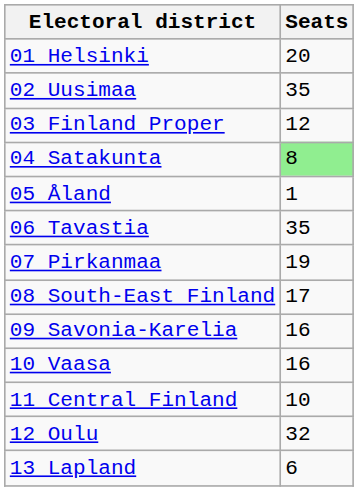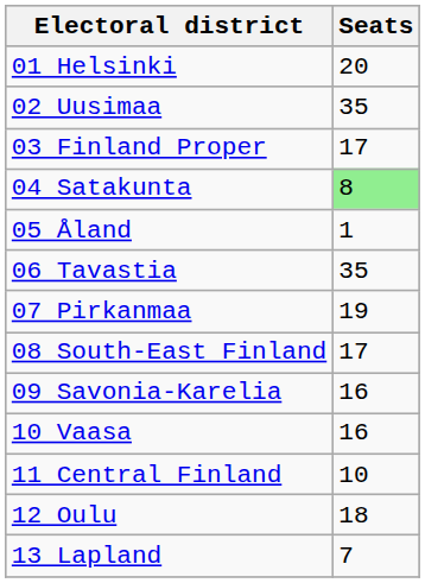03 Finland Proper | Seats: 12 -> 17
12 Oulu | Seats: 32 -> 18
13 Lapland | Seats: 6 -> 7
